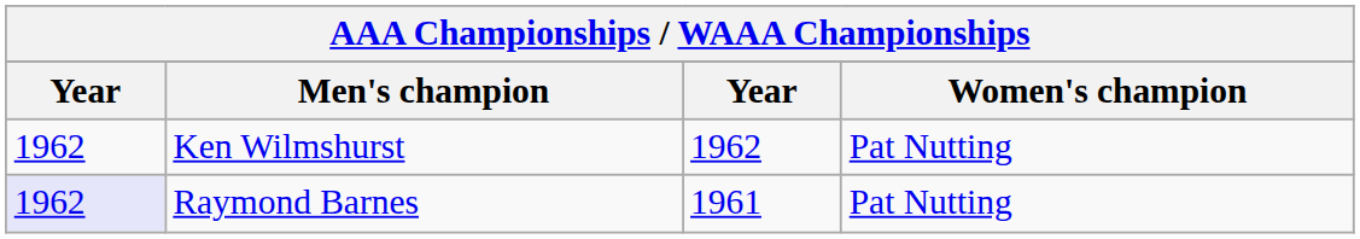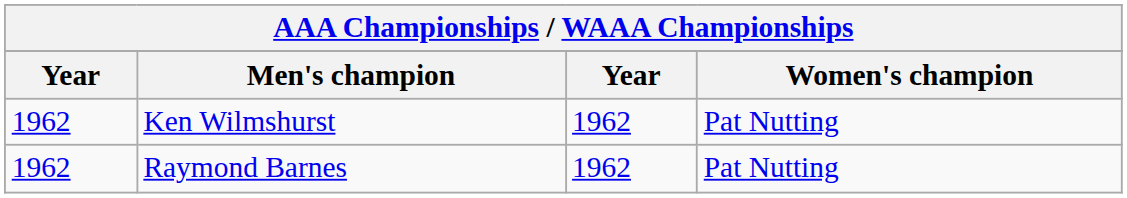Raymond Barnes | column 1: lavender background -> no background
Raymond Barnes | column 3: 1961 -> 1962
